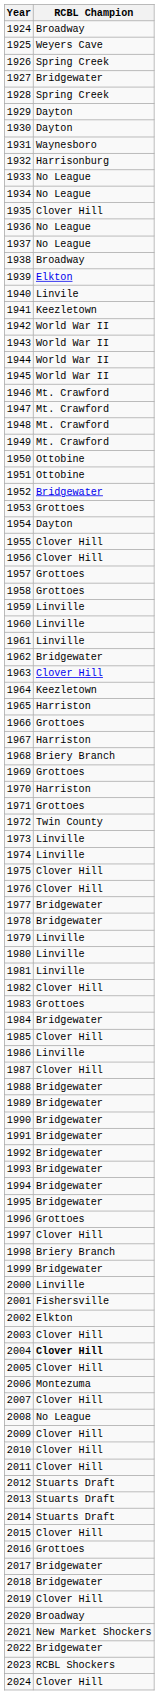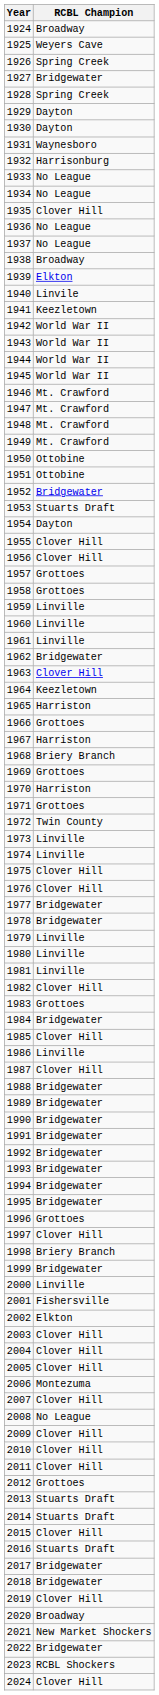1953 | RCBL Champion: Grottoes -> Stuarts Draft
2004 | RCBL Champion: bold -> normal
2012 | RCBL Champion: Stuarts Draft -> Grottoes
2016 | RCBL Champion: Grottoes -> Stuarts Draft
